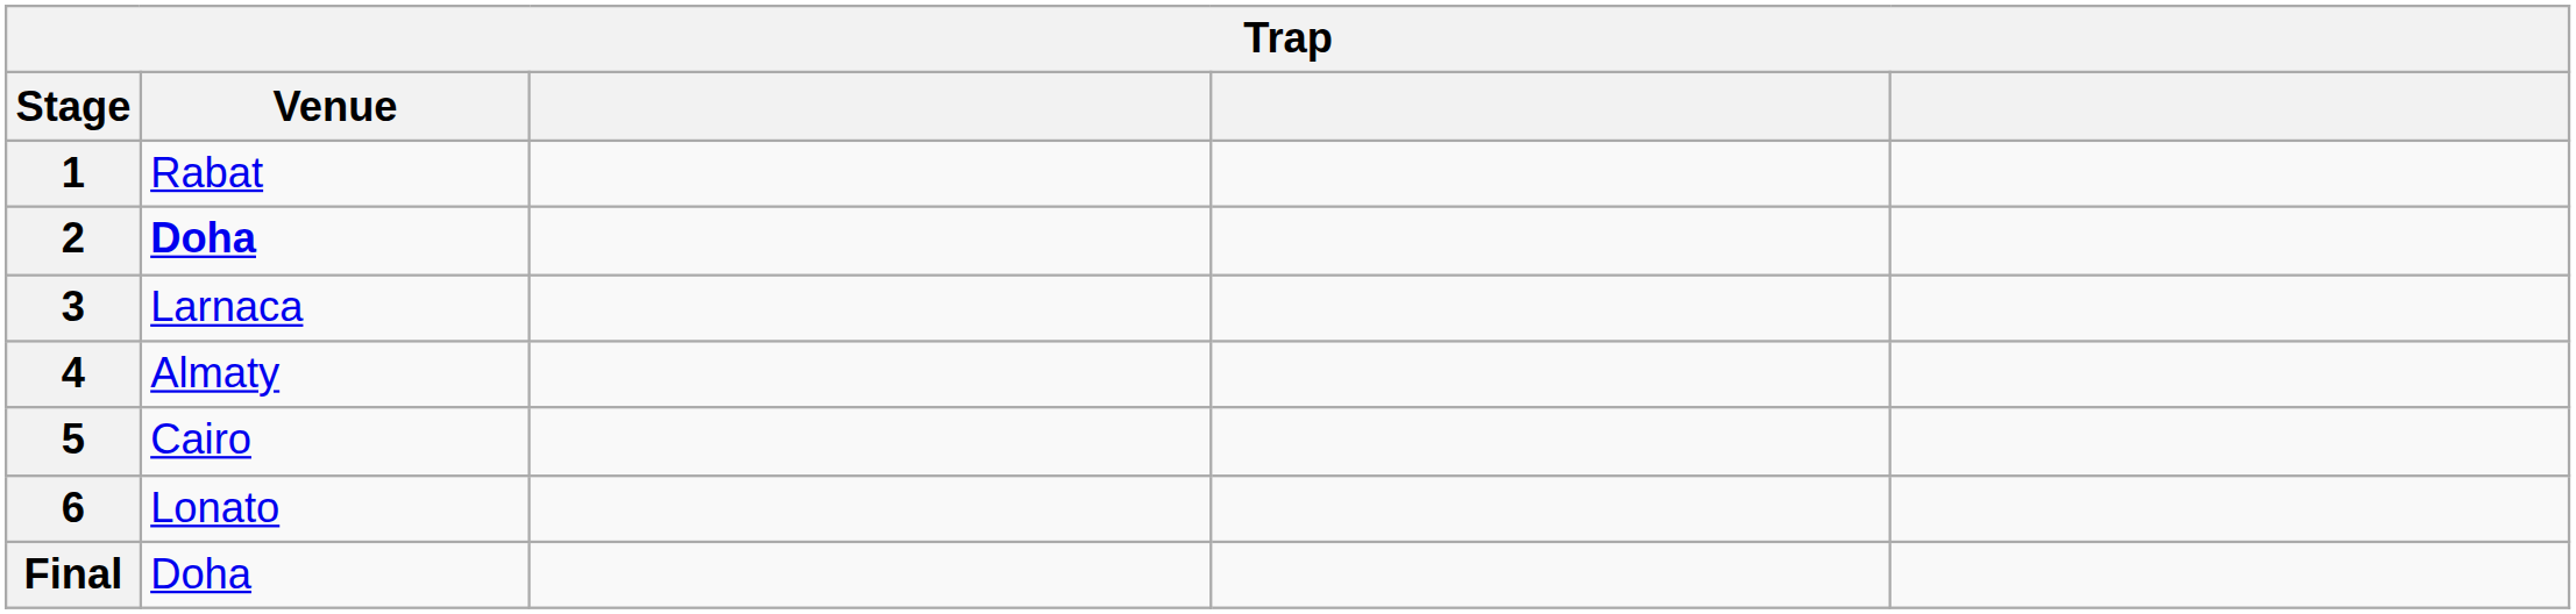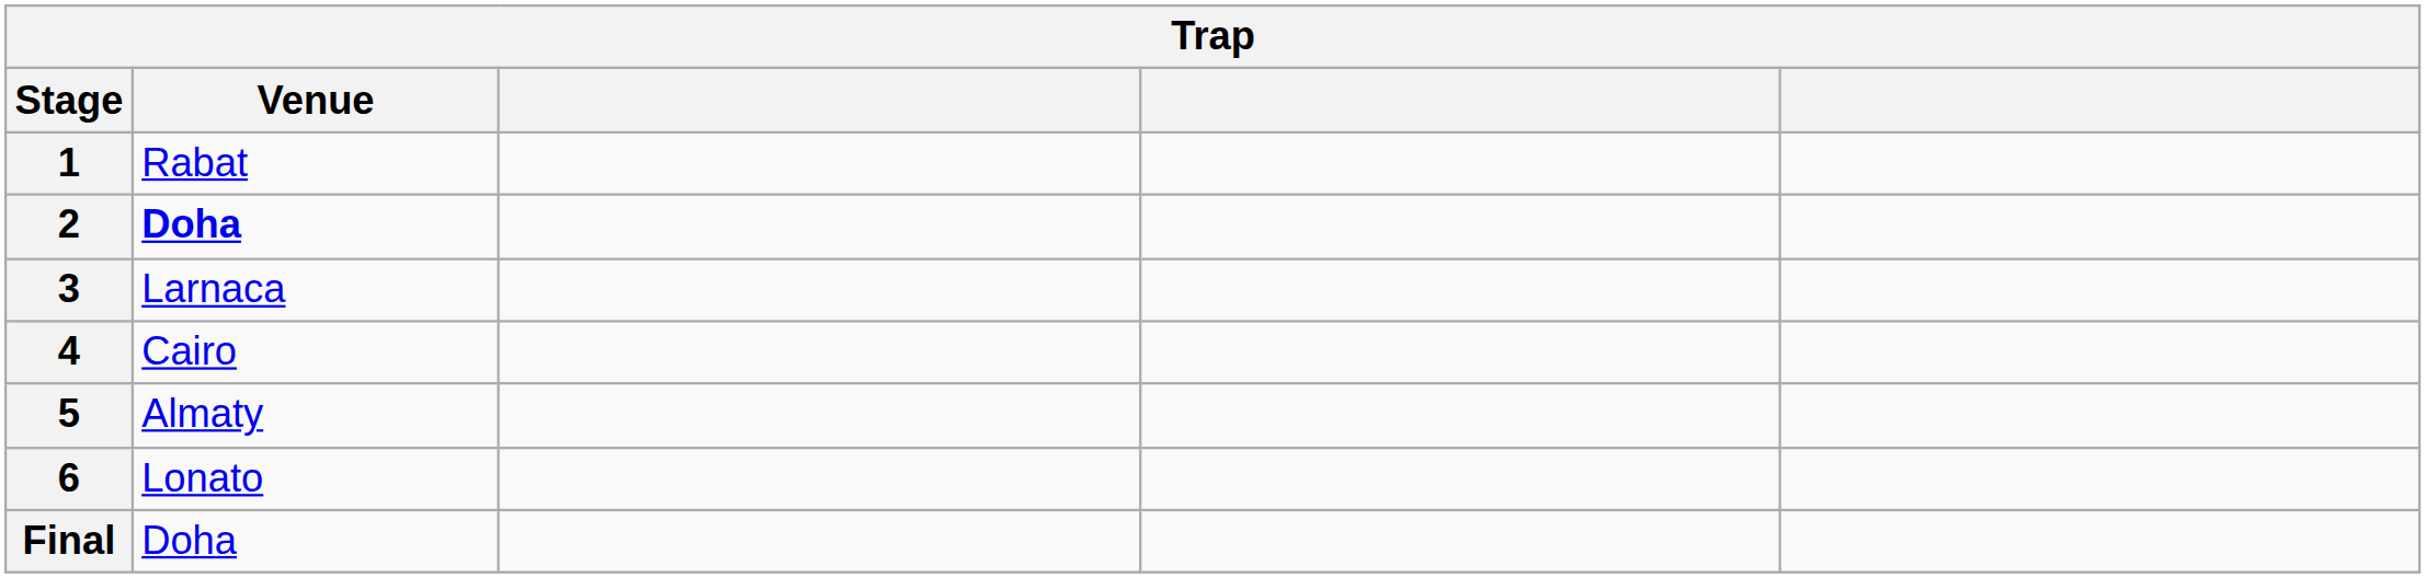4 | Venue: Almaty -> Cairo
5 | Venue: Cairo -> Almaty
